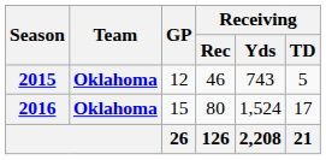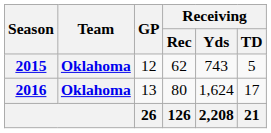2015 | Receiving / Rec: 46 -> 62
2016 | GP: 15 -> 13
2016 | Receiving / Yds: 1,524 -> 1,624
